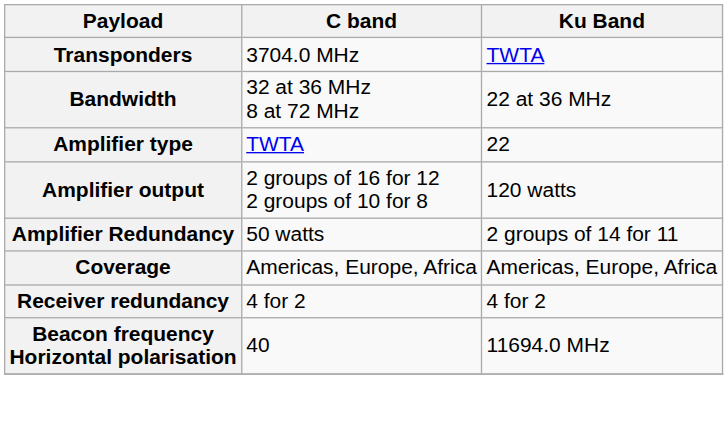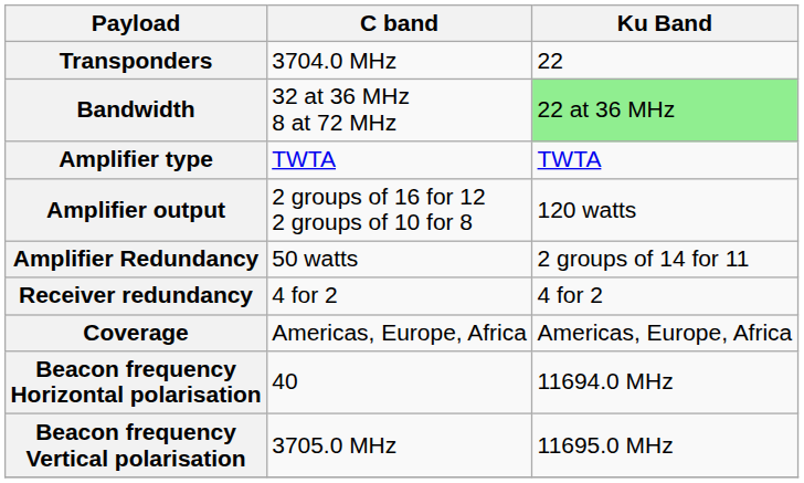Transponders | Ku Band: TWTA -> 22
Bandwidth | Ku Band: no background -> lightgreen background
Amplifier type | Ku Band: 22 -> TWTA
rows swapped: Receiver redundancy <-> Coverage
+ row: Beacon frequency Vertical polarisation | 3705.0 MHz | 11695.0 MHz
